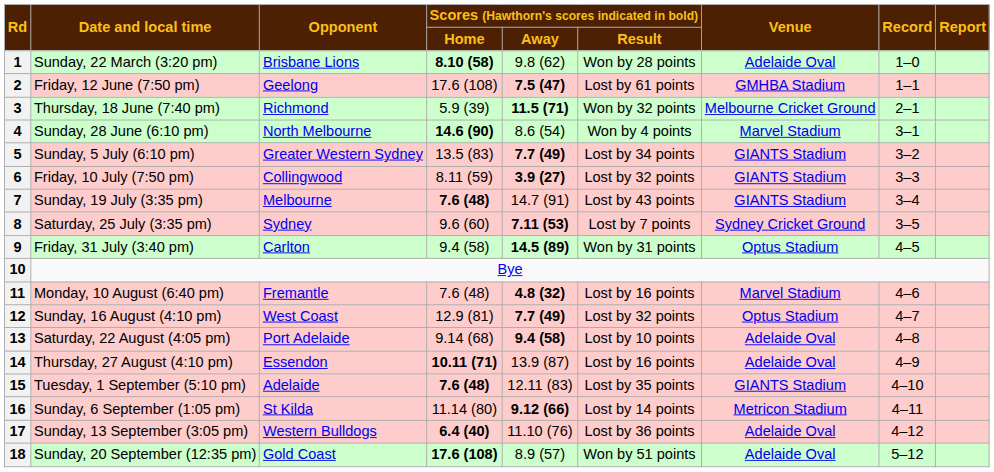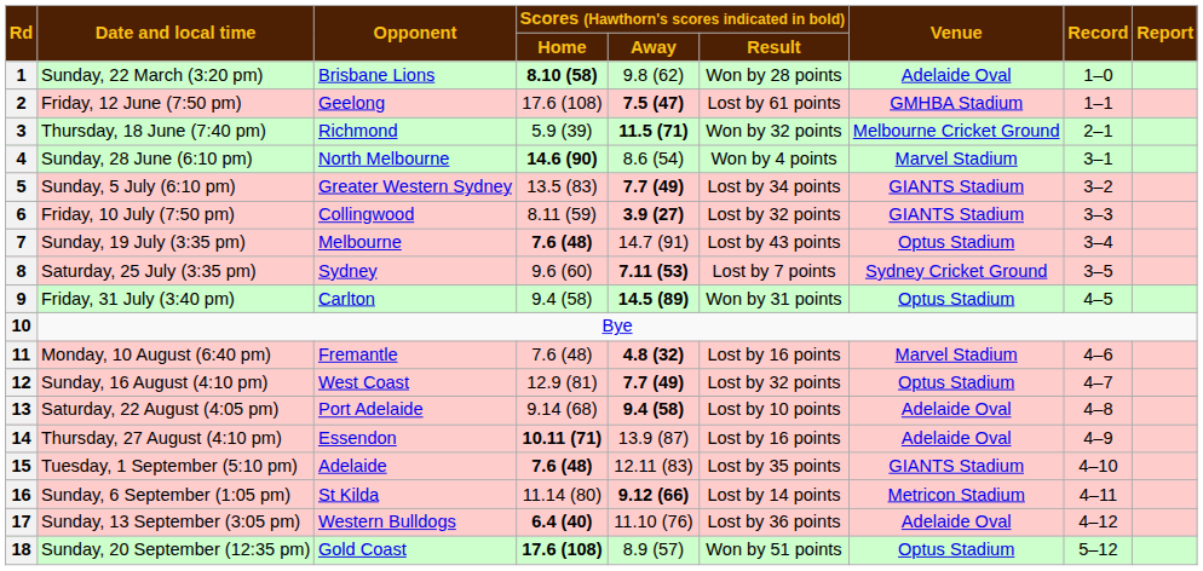7 | Venue: GIANTS Stadium -> Optus Stadium
18 | Venue: Adelaide Oval -> Optus Stadium
